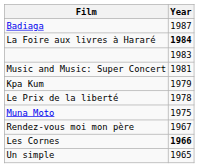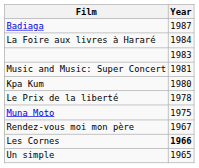La Foire aux livres à Hararé | Year: bold -> normal
Kpa Kum | Year: 1979 -> 1980
